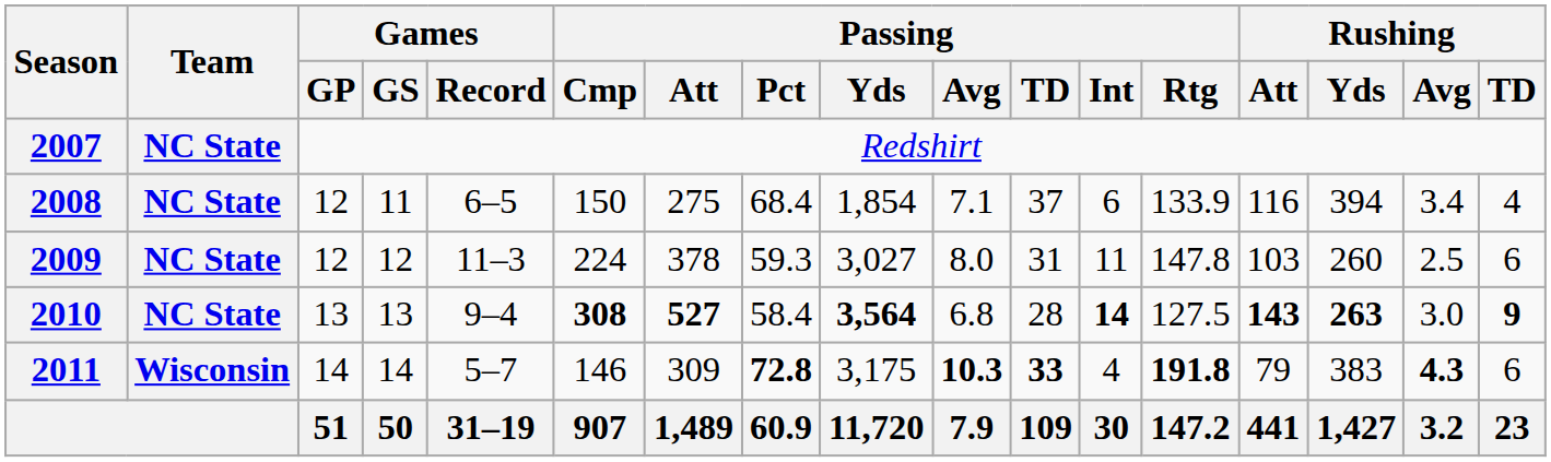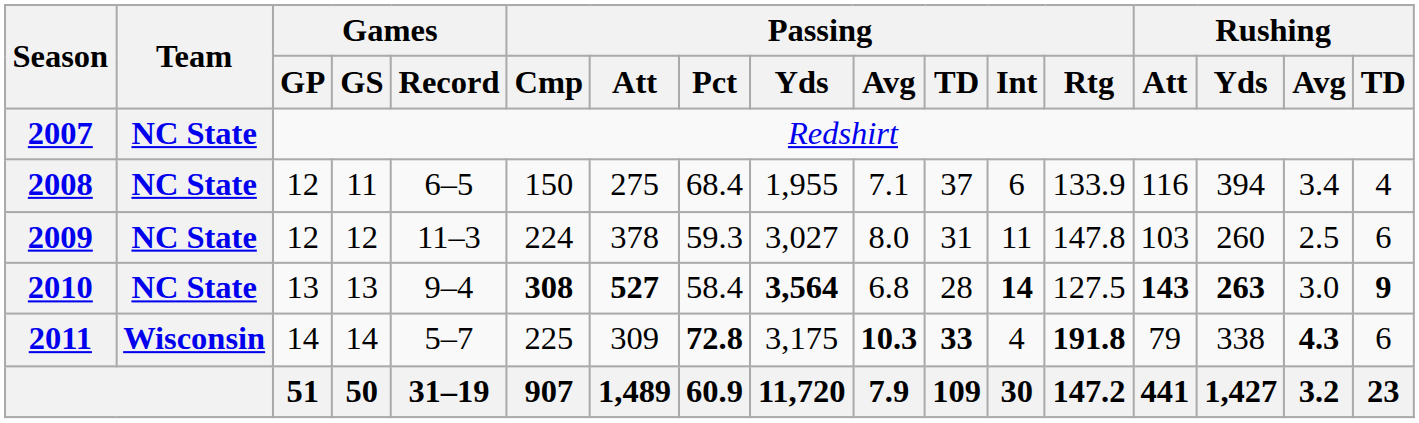2008 | Passing / Yds: 1,854 -> 1,955
2011 | Passing / Cmp: 146 -> 225
2011 | Rushing / Yds: 383 -> 338
